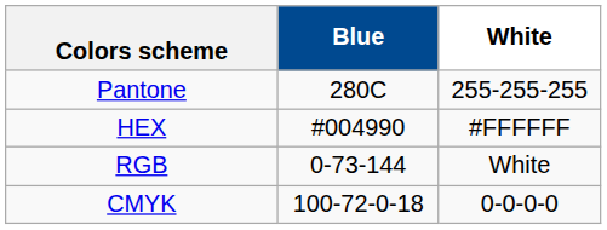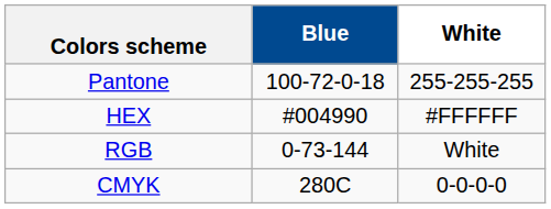Pantone | Blue: 280C -> 100-72-0-18
CMYK | Blue: 100-72-0-18 -> 280C
